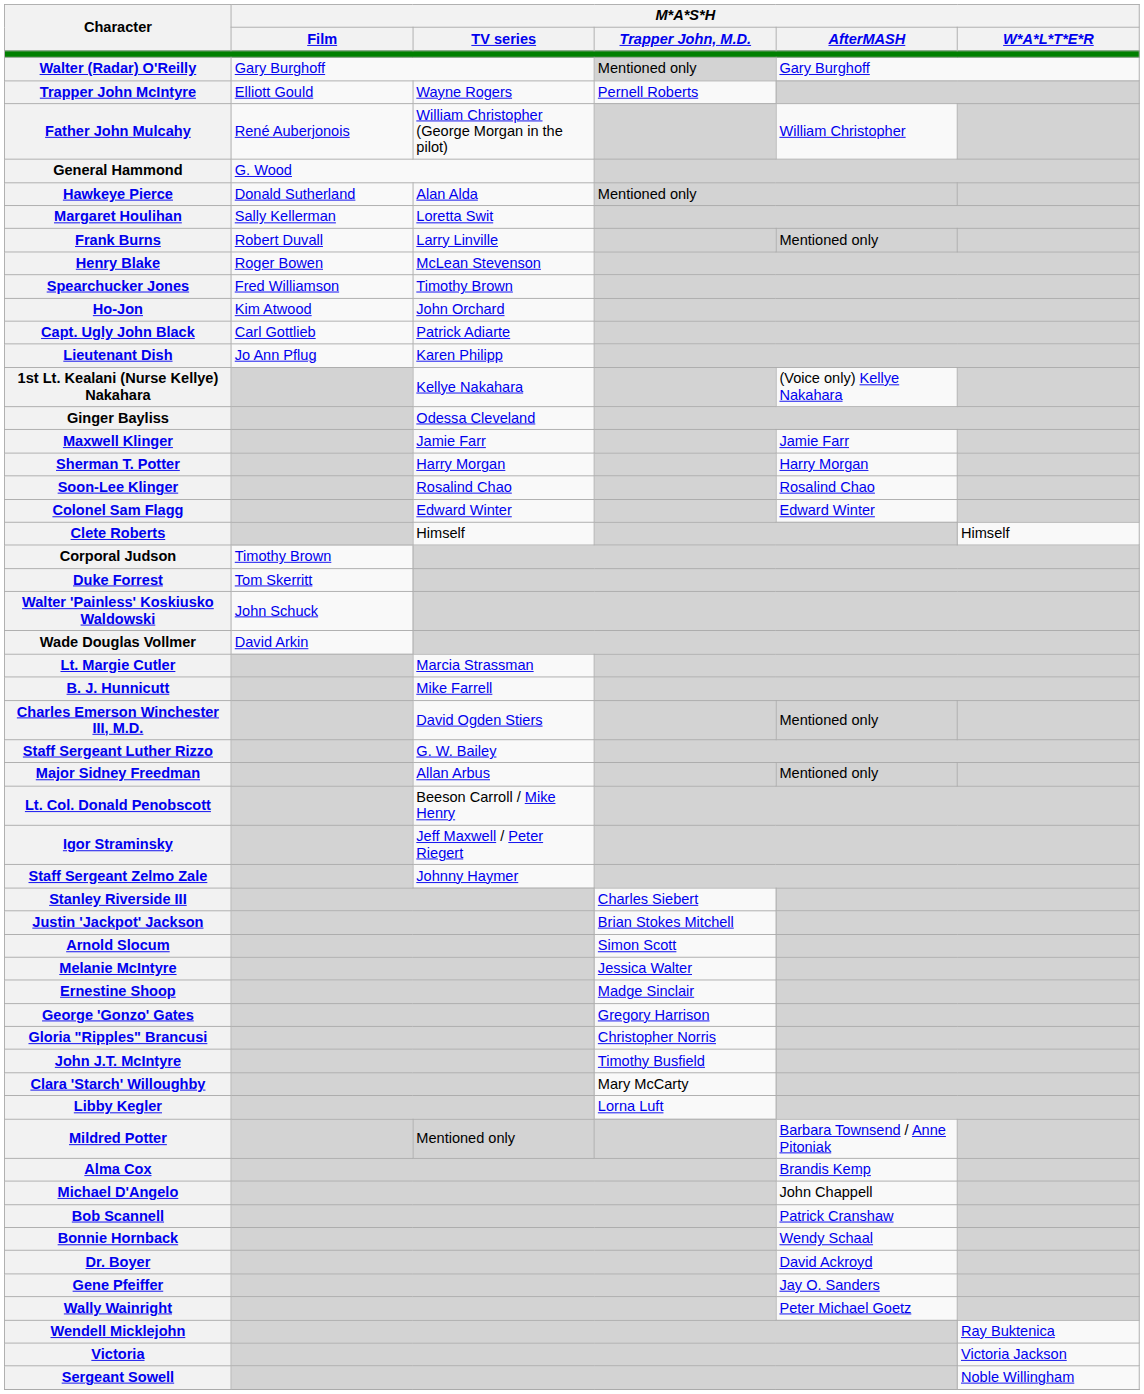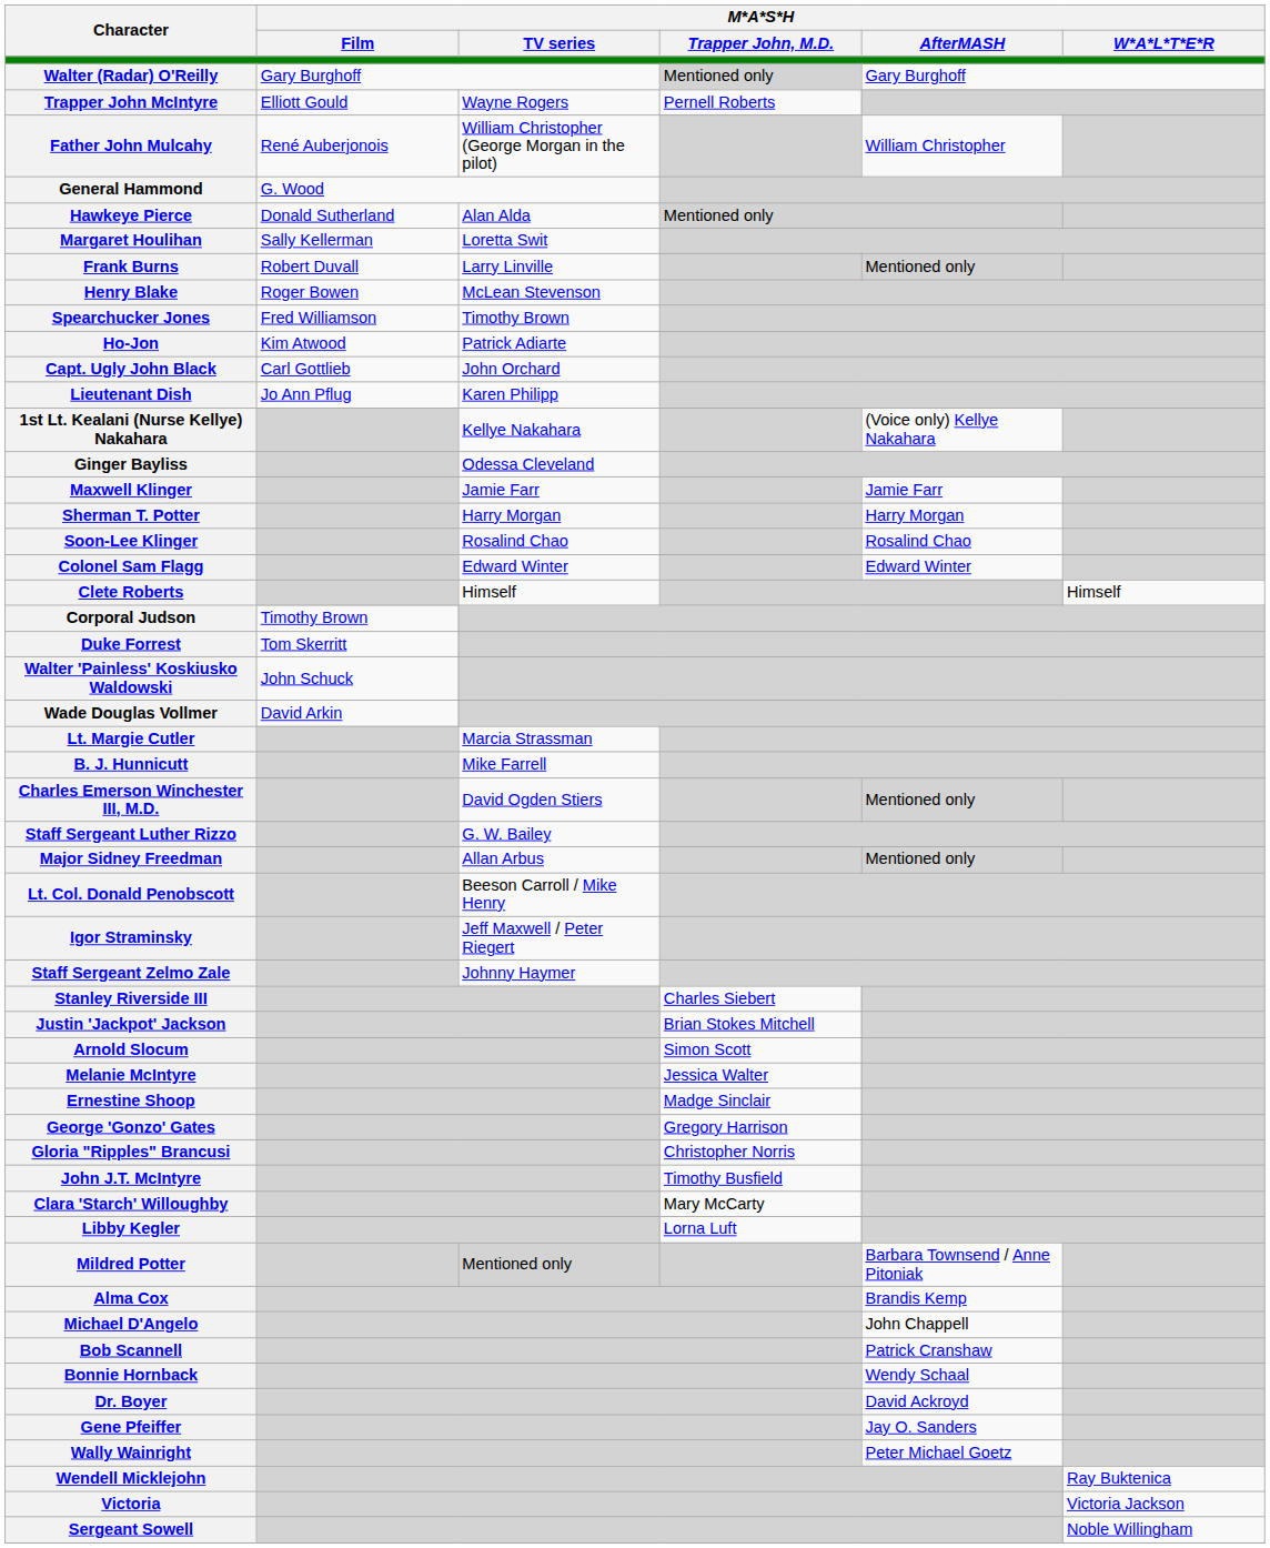Ho-Jon | M*A*S*H / TV series: John Orchard -> Patrick Adiarte
Capt. Ugly John Black | M*A*S*H / TV series: Patrick Adiarte -> John Orchard
